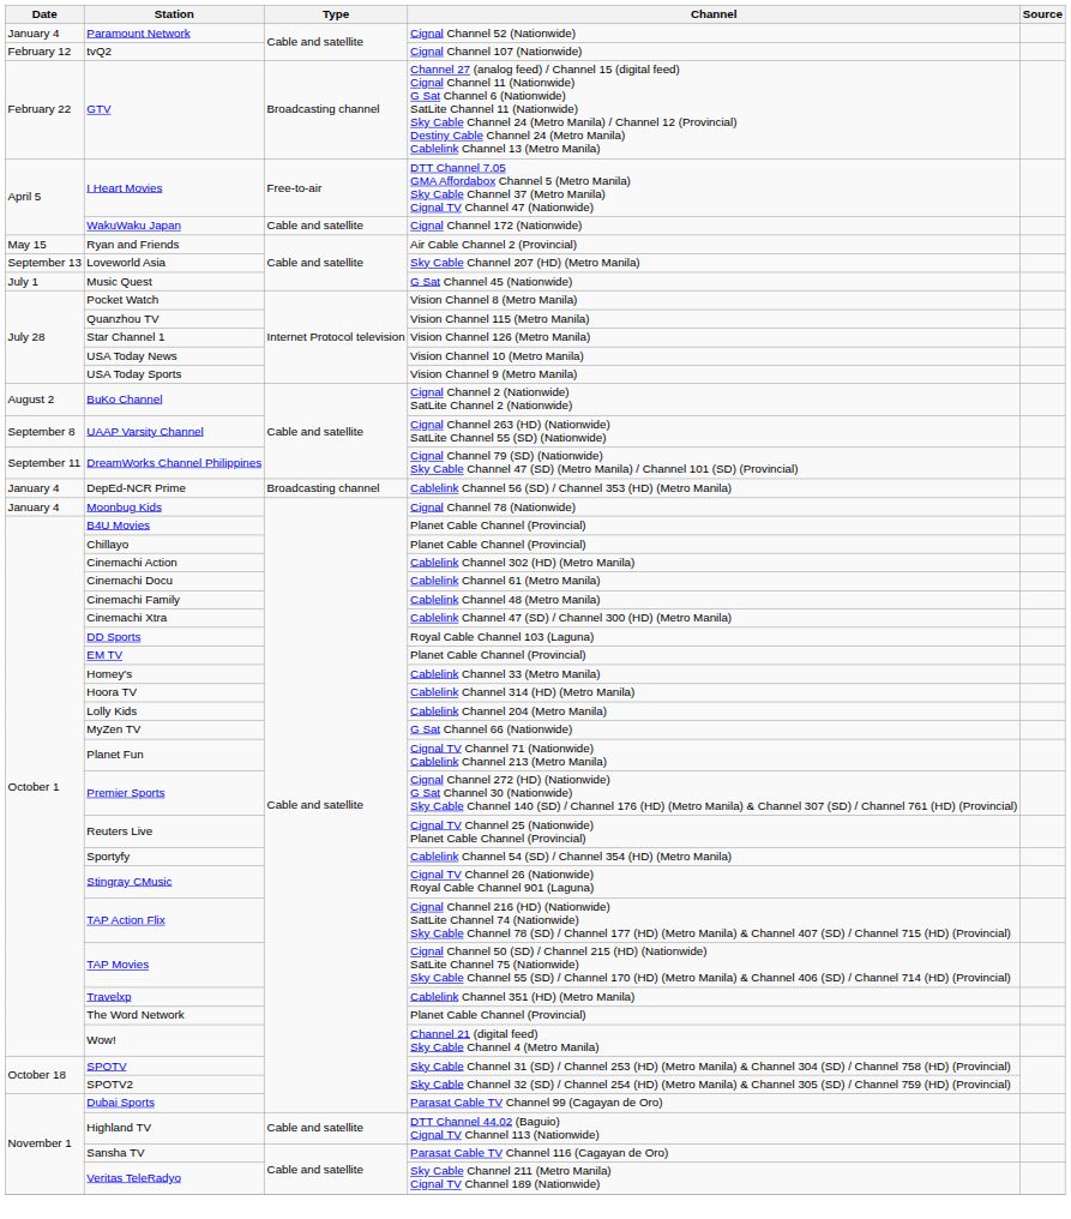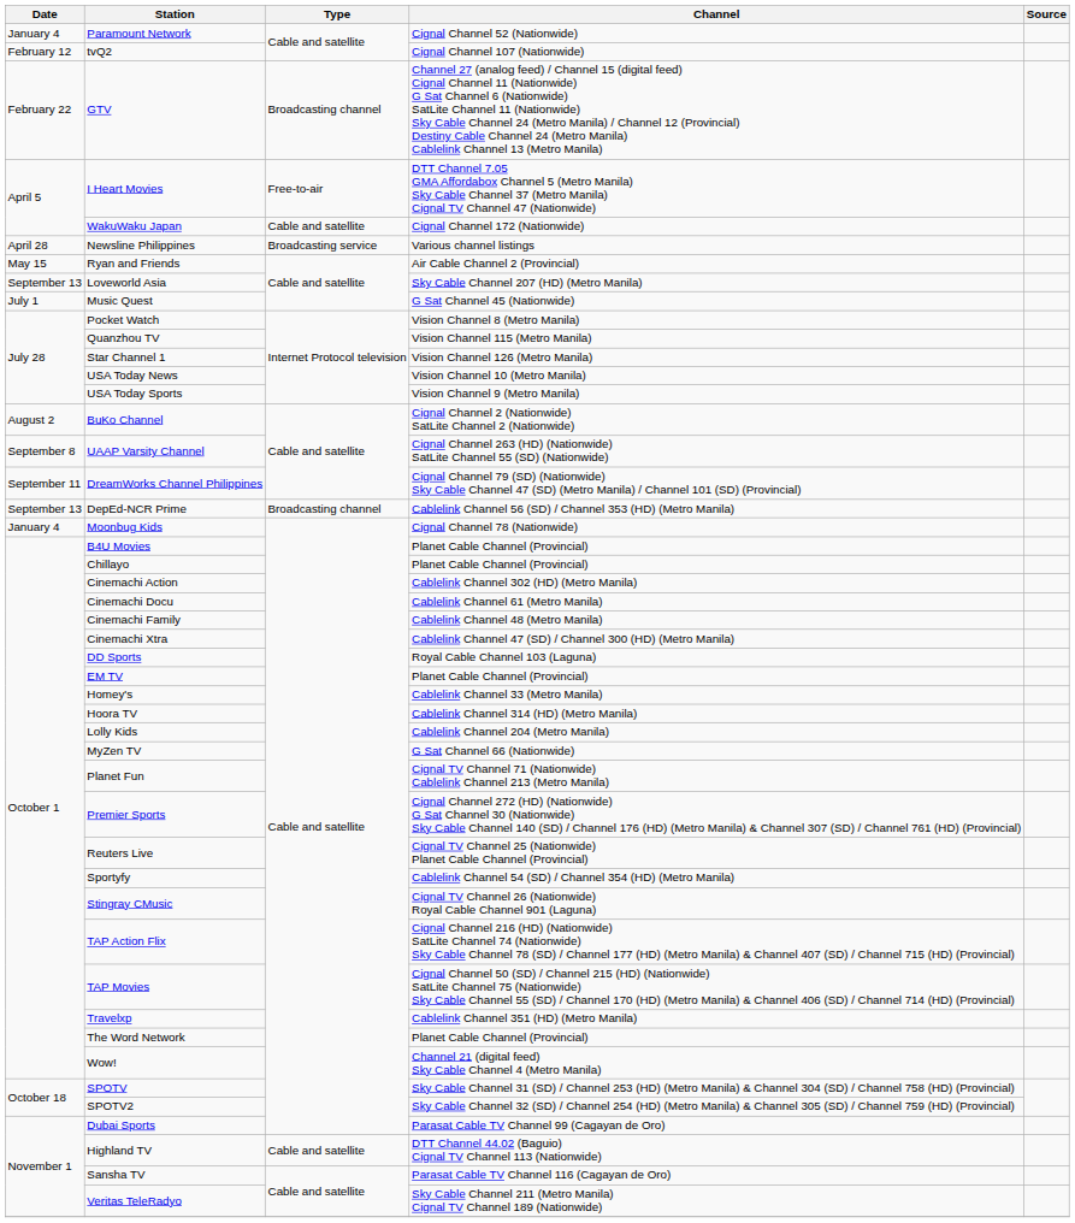+ row: April 28 | Newsline Philippines | Broadcasting service | Various channel listings
DepEd-NCR Prime | Date: January 4 -> September 13
